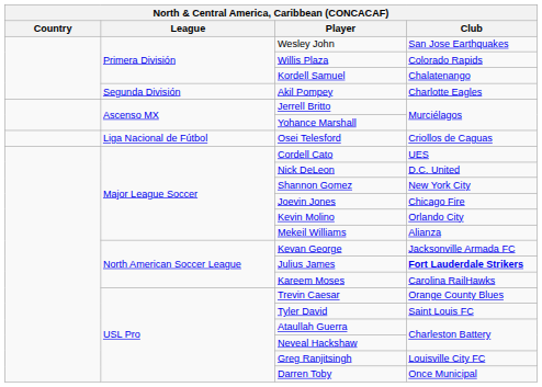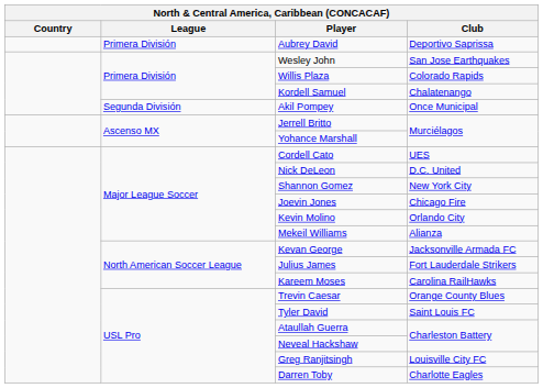+ row: Primera División | Aubrey David | Deportivo Saprissa
Akil Pompey | Club: Charlotte Eagles -> Once Municipal
- row: Liga Nacional de Fútbol | Osei Telesford | Criollos de Caguas
Julius James | Club: bold -> normal
Darren Toby | Club: Once Municipal -> Charlotte Eagles
